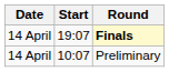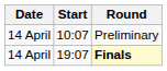rows swapped: Preliminary <-> Finals
